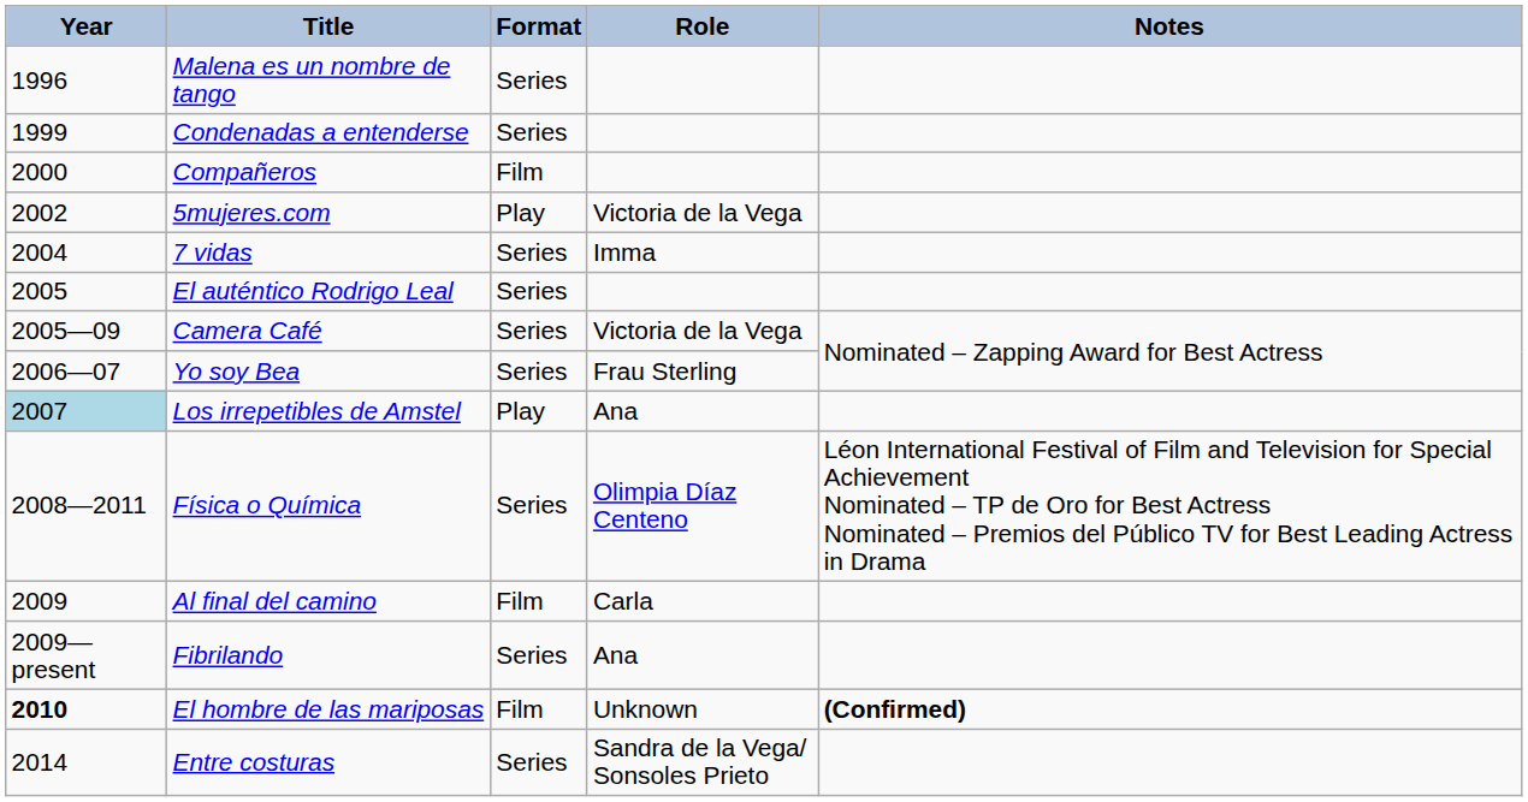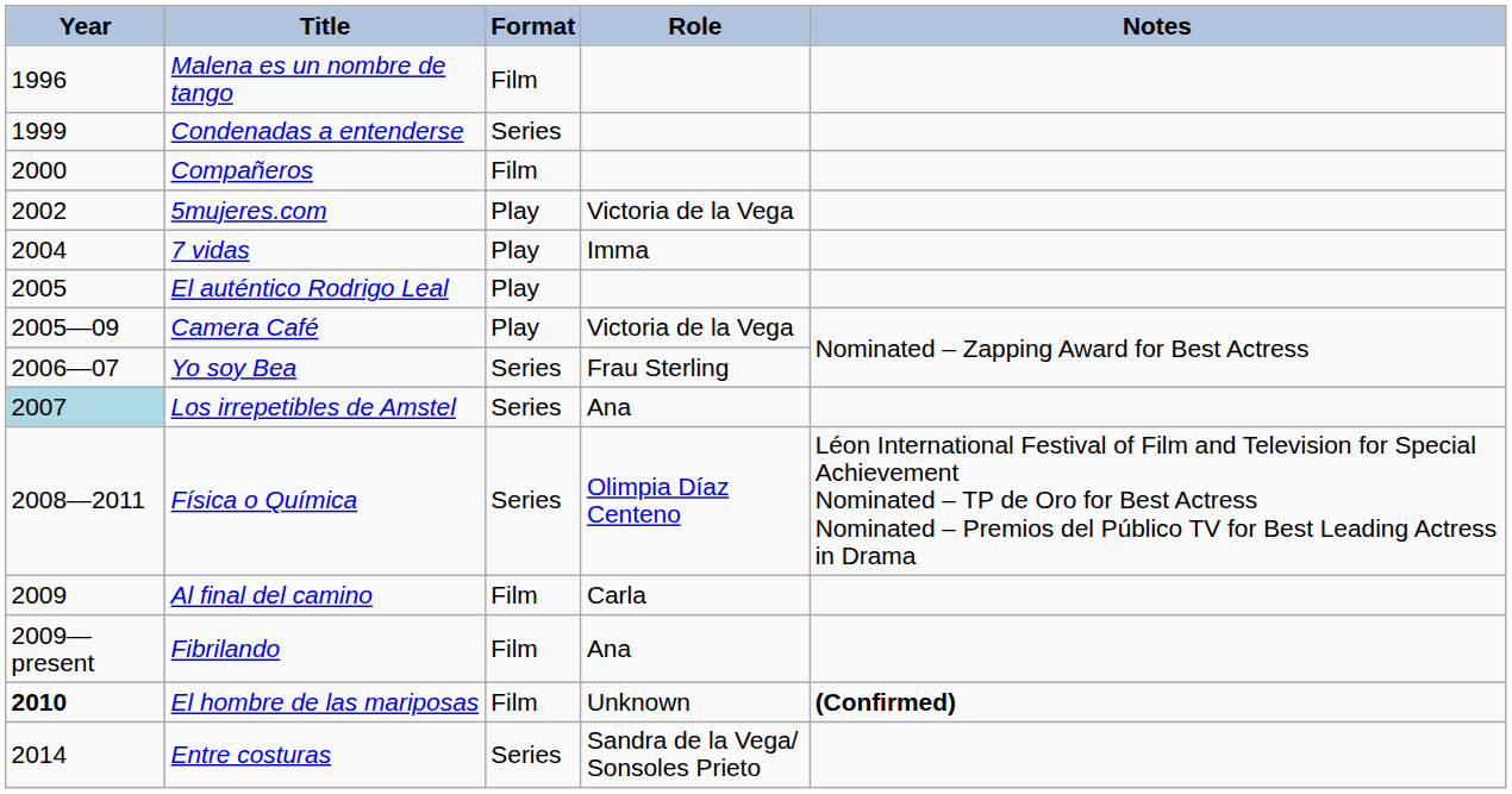Malena es un nombre de tango | Format: Series -> Film
7 vidas | Format: Series -> Play
El auténtico Rodrigo Leal | Format: Series -> Play
Camera Café | Format: Series -> Play
Los irrepetibles de Amstel | Format: Play -> Series
Fibrilando | Format: Series -> Film
